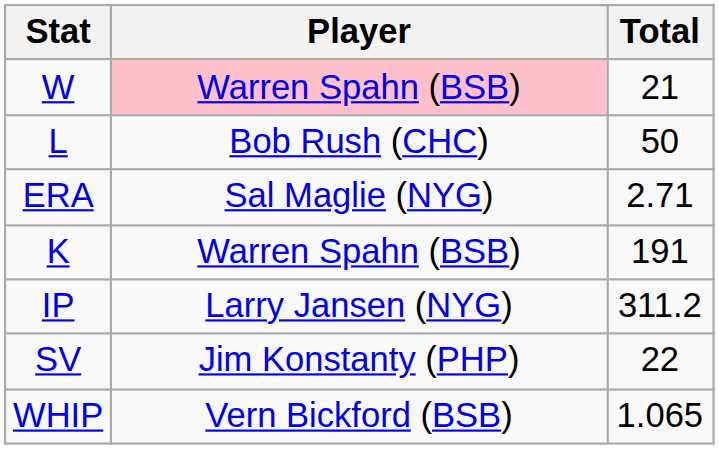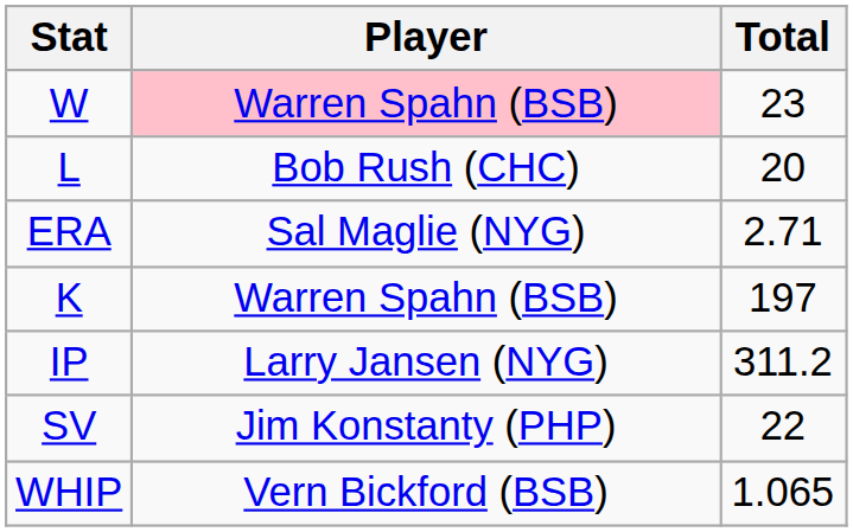W | Total: 21 -> 23
L | Total: 50 -> 20
K | Total: 191 -> 197
